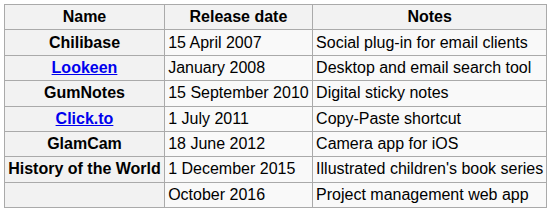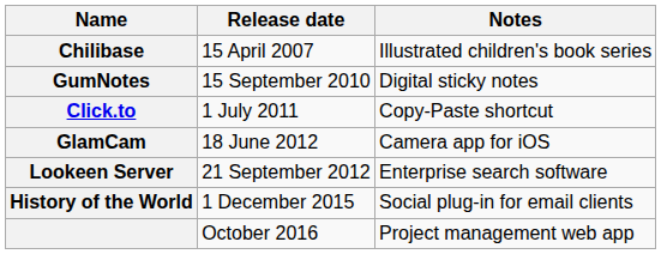Chilibase | Notes: Social plug-in for email clients -> Illustrated children's book series
- row: Lookeen | January 2008 | Desktop and email search tool
+ row: Lookeen Server | 21 September 2012 | Enterprise search software
History of the World | Notes: Illustrated children's book series -> Social plug-in for email clients
